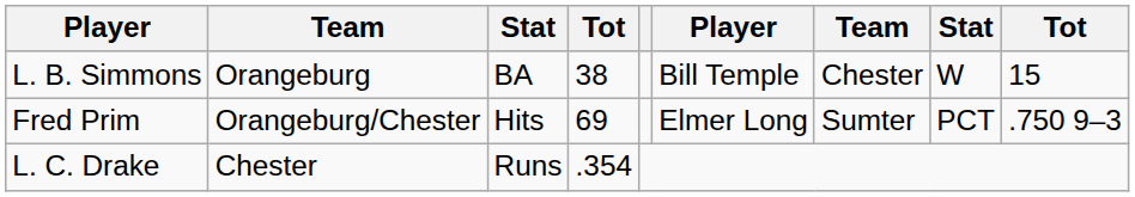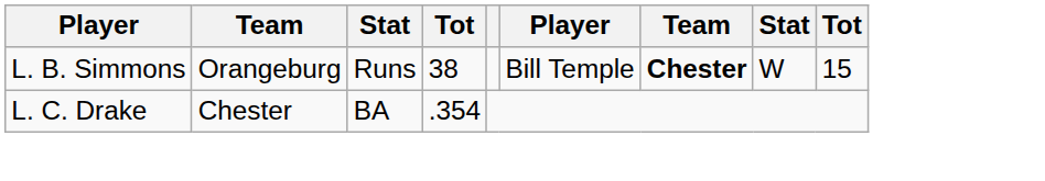L. B. Simmons | column 3: BA -> Runs
L. B. Simmons | column 7: normal -> bold
- row: Fred Prim | Orangeburg/Chester | Hits | 69 | Elmer Long | Sumter | PCT | .750 9–3
L. C. Drake | column 3: Runs -> BA
